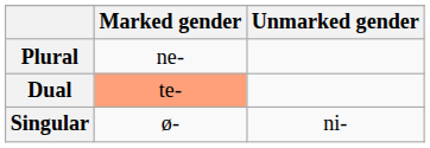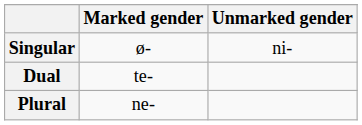rows swapped: Singular <-> Plural
Dual | Marked gender: lightsalmon background -> no background
